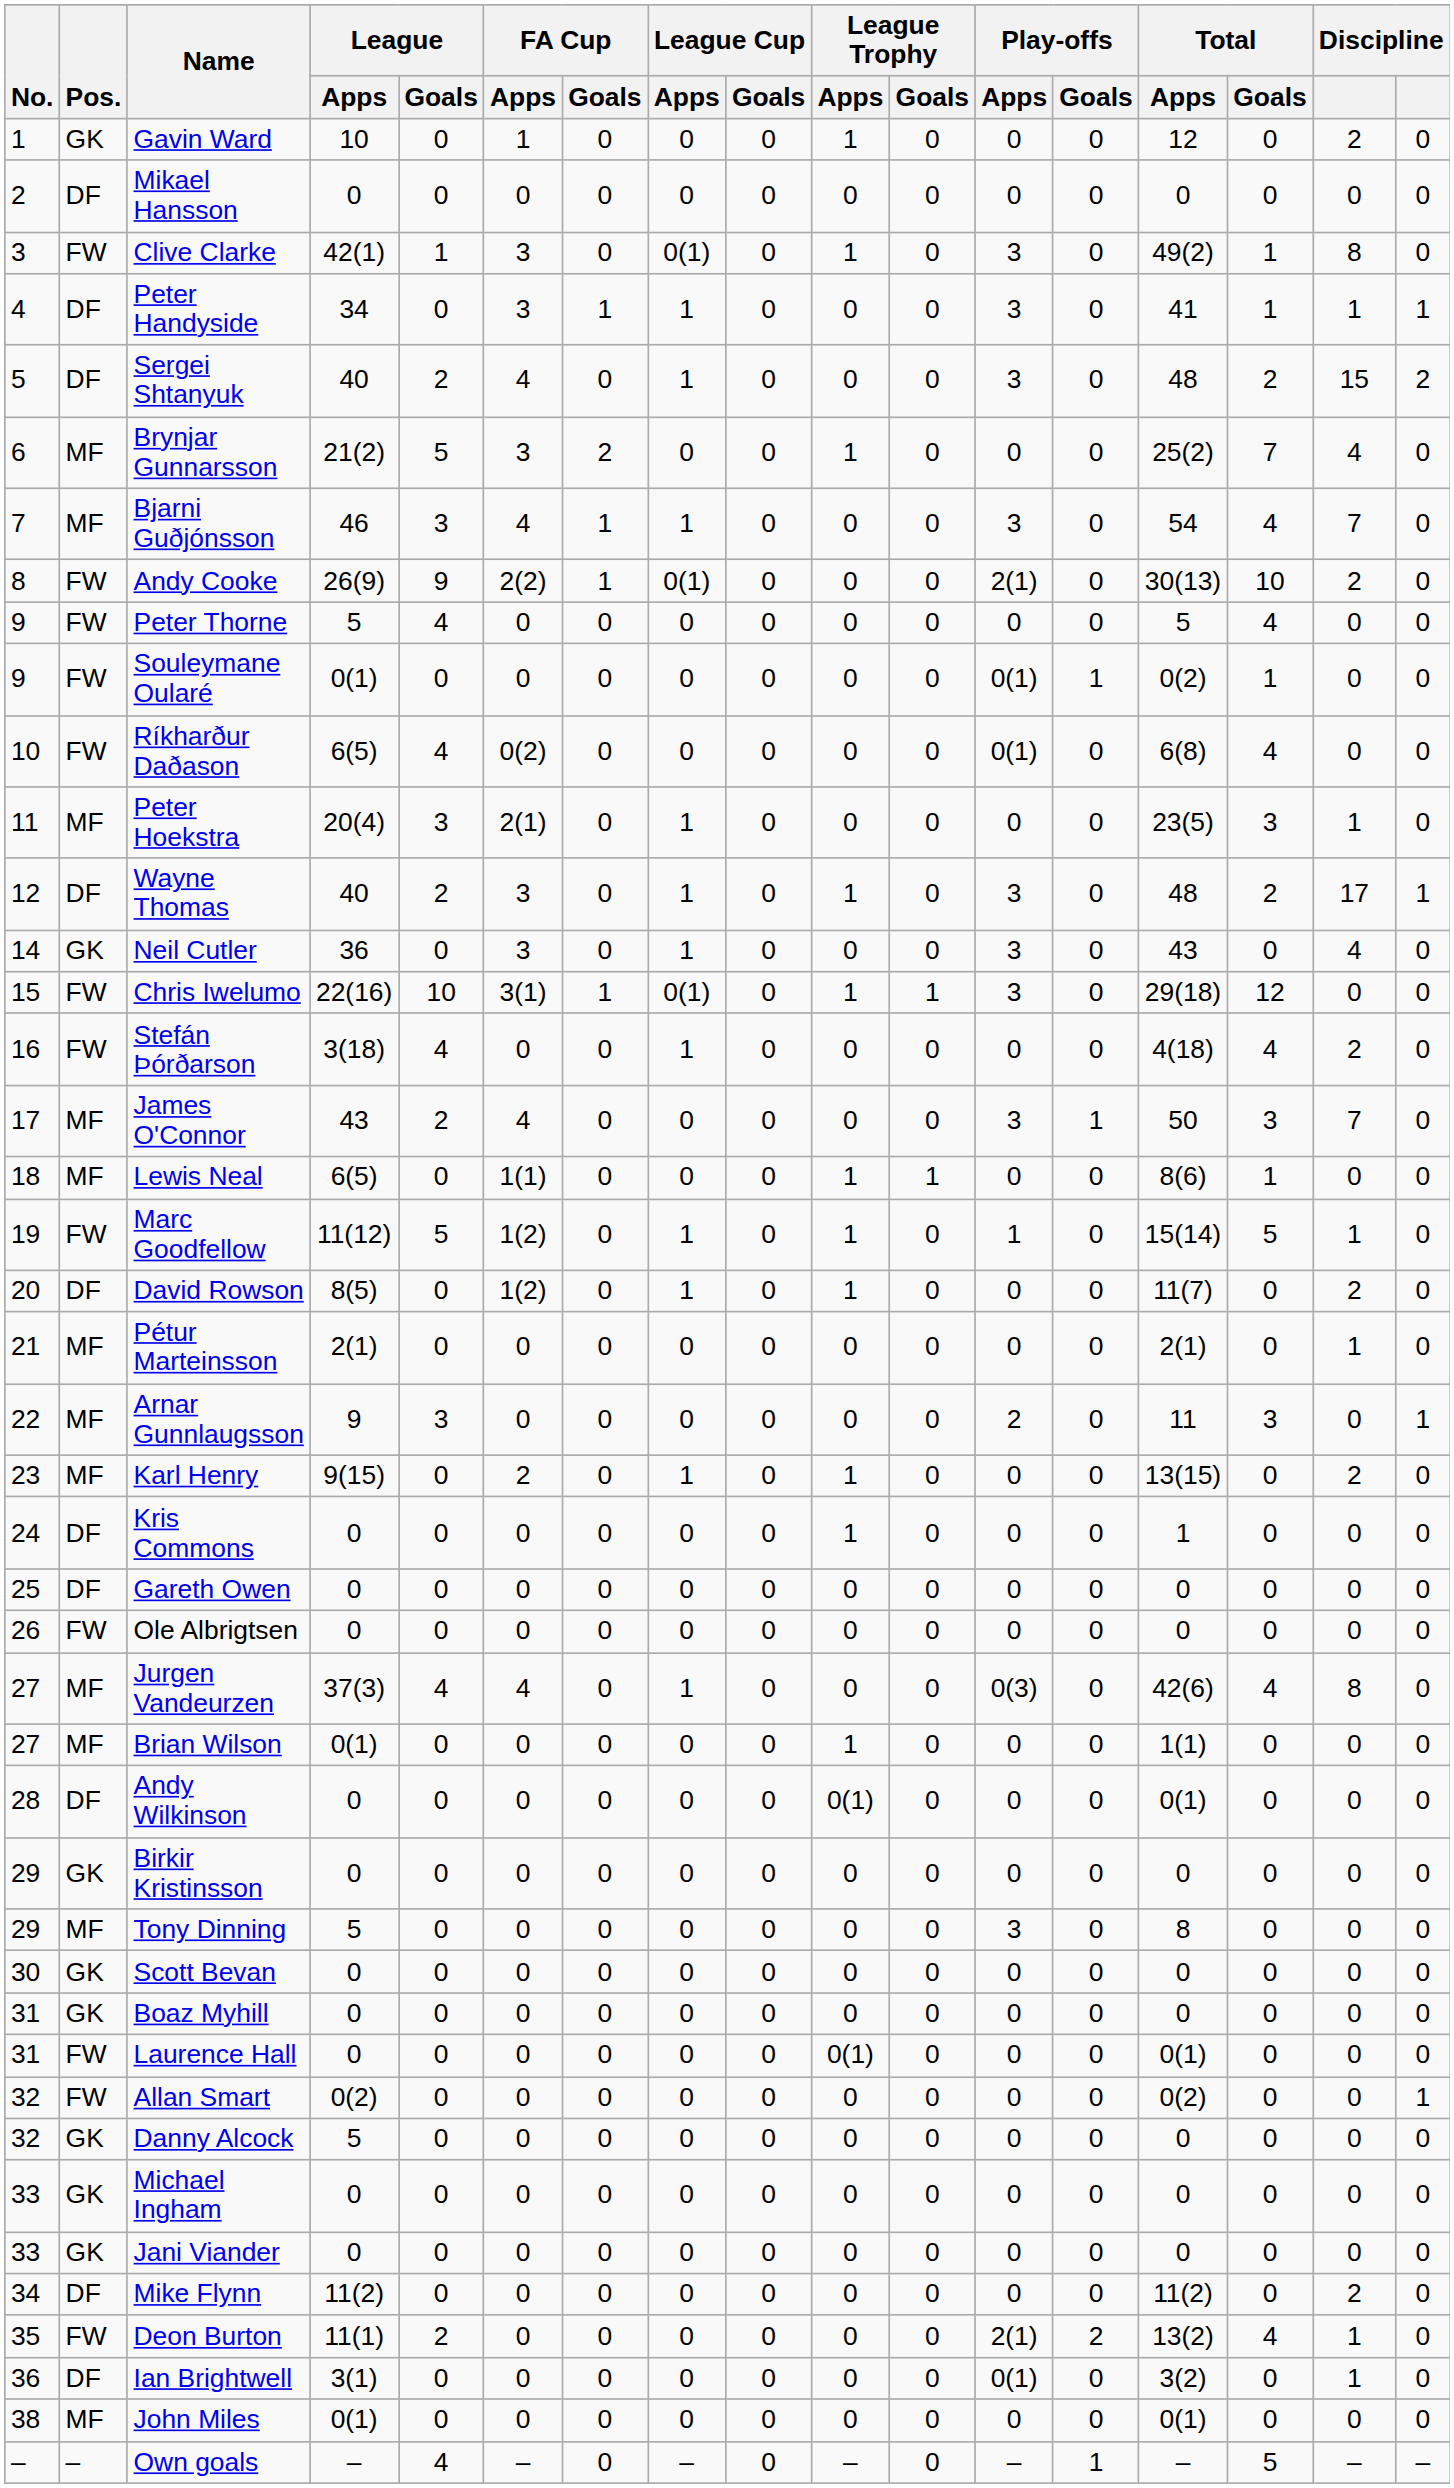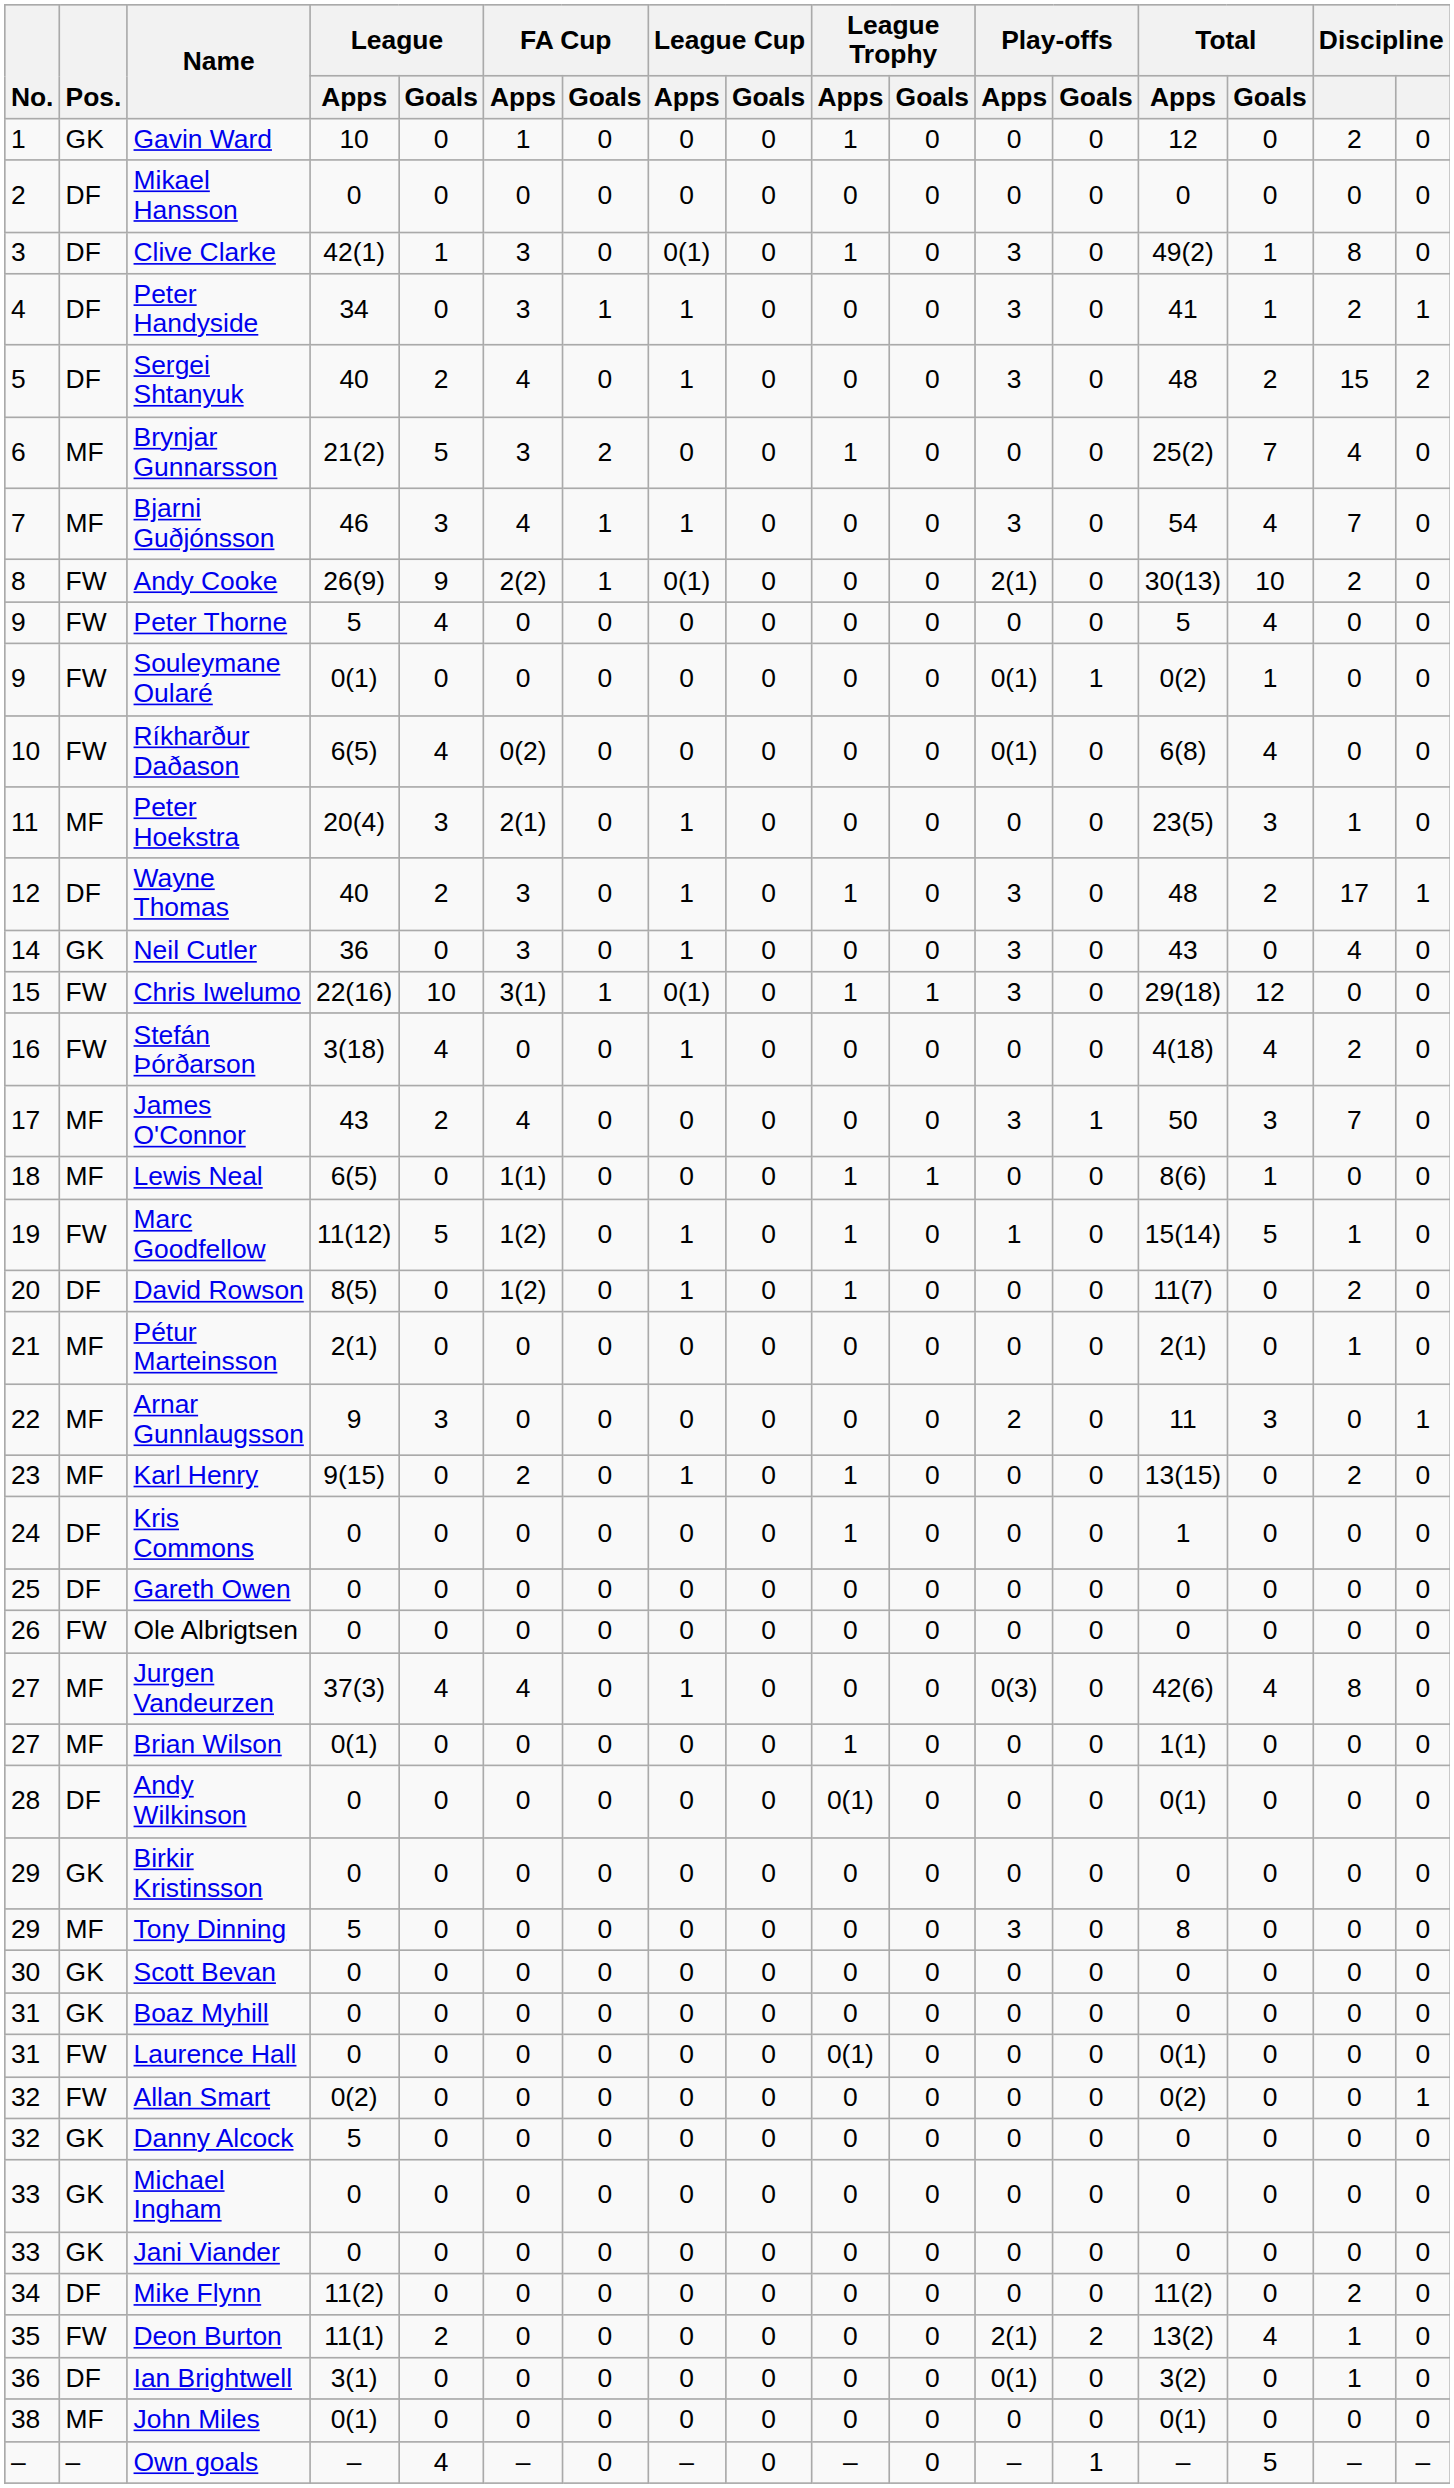Clive Clarke | Pos.: FW -> DF
Peter Handyside | column 16: 1 -> 2
